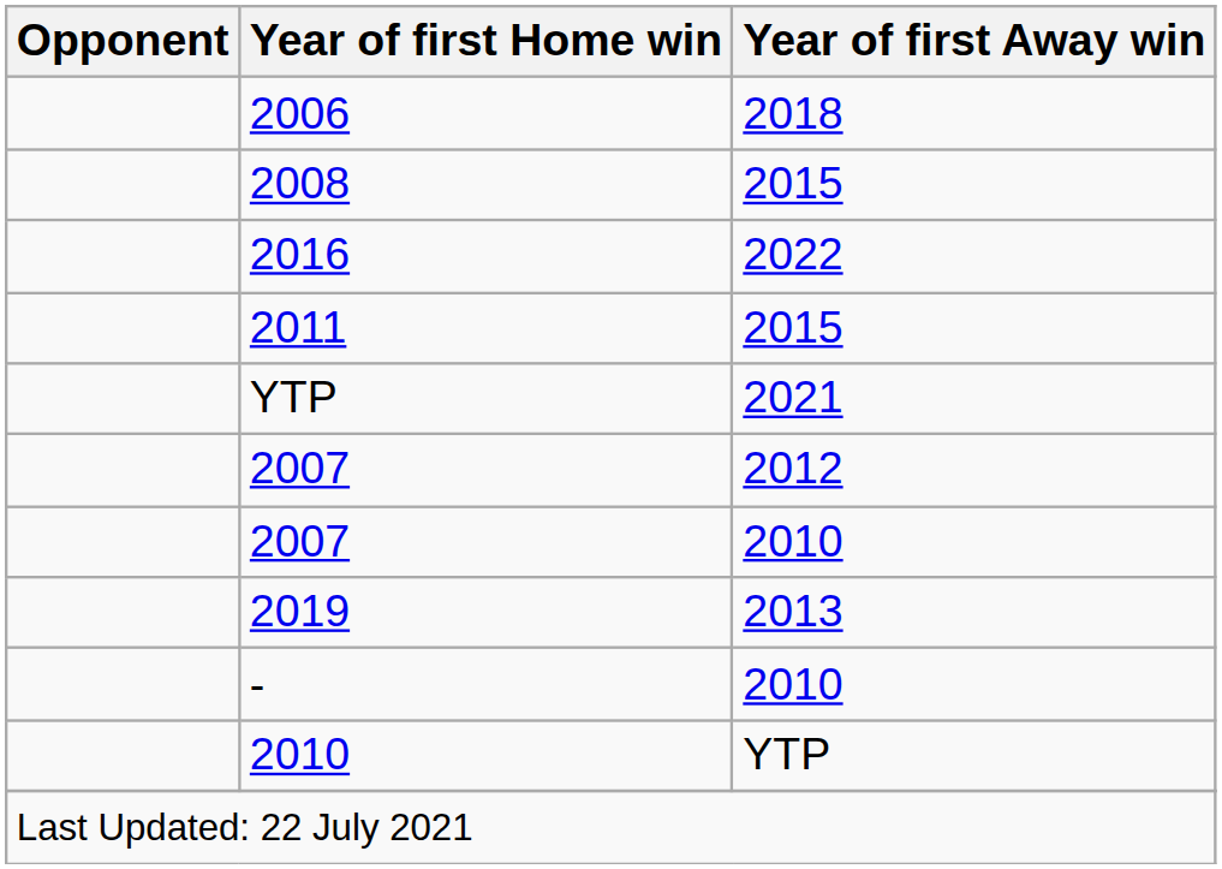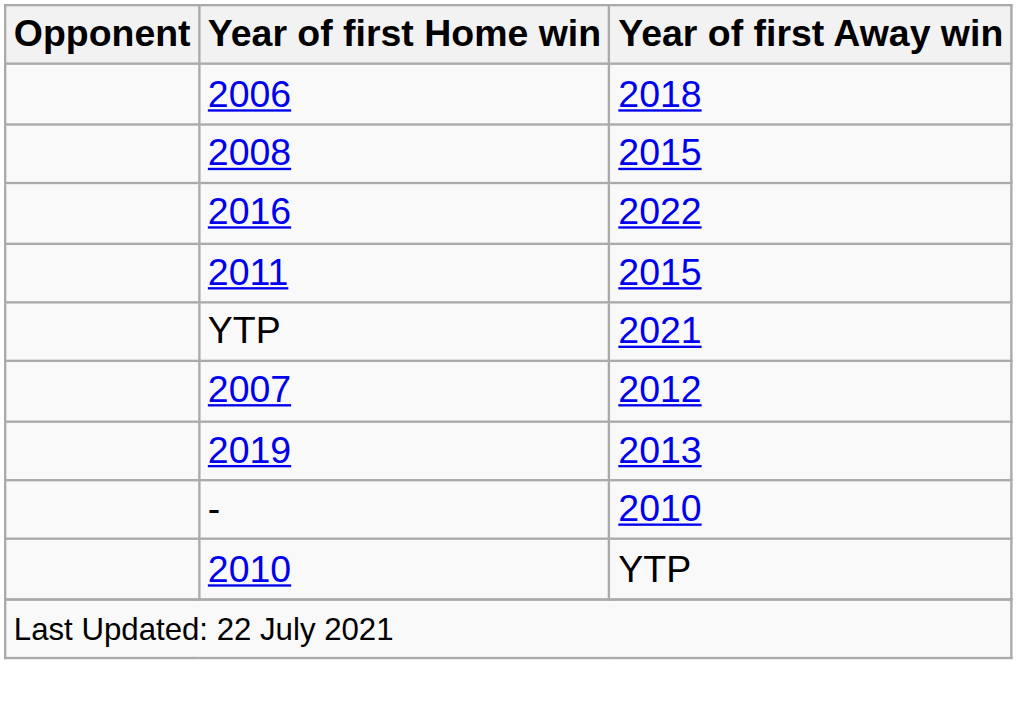- row: 2007 | 2010
